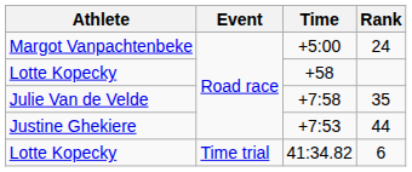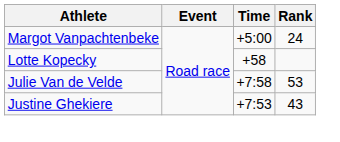+7:58 | Rank: 35 -> 53
+7:53 | Rank: 44 -> 43
- row: Lotte Kopecky | Time trial | 41:34.82 | 6
